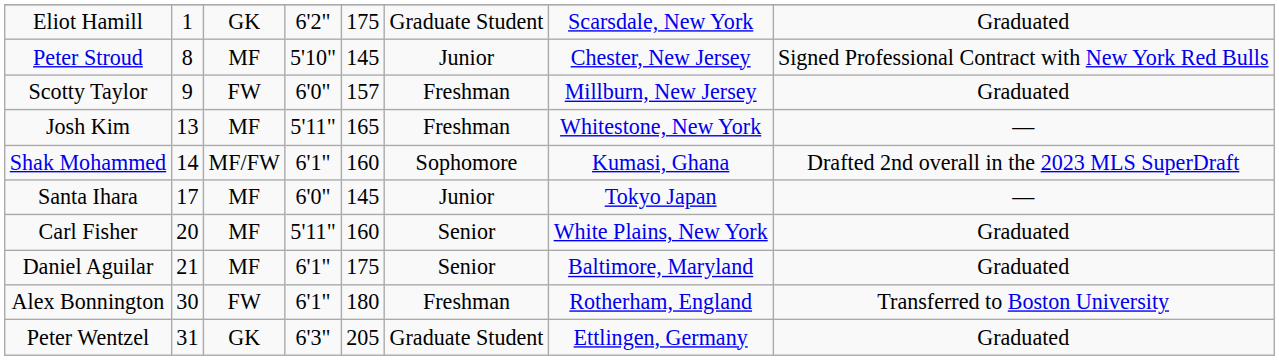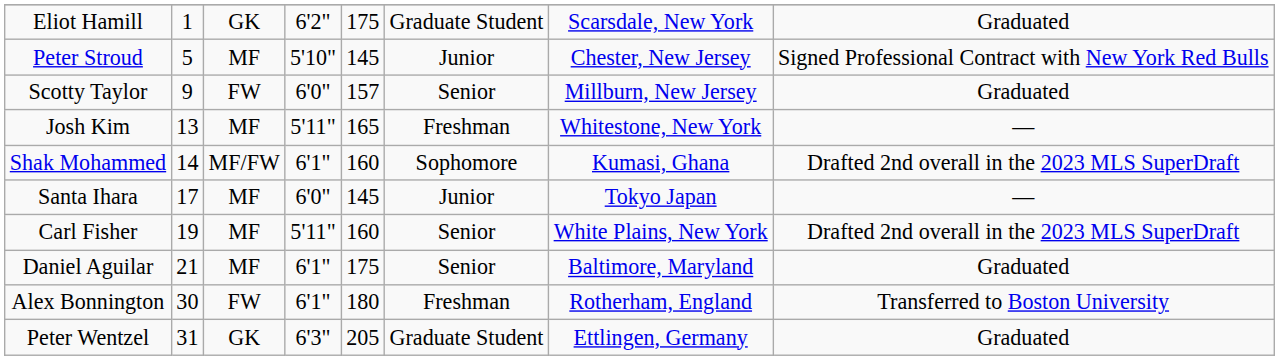Peter Stroud | column 2: 8 -> 5
Scotty Taylor | column 6: Freshman -> Senior
Carl Fisher | column 2: 20 -> 19
Carl Fisher | column 8: Graduated -> Drafted 2nd overall in the 2023 MLS SuperDraft
